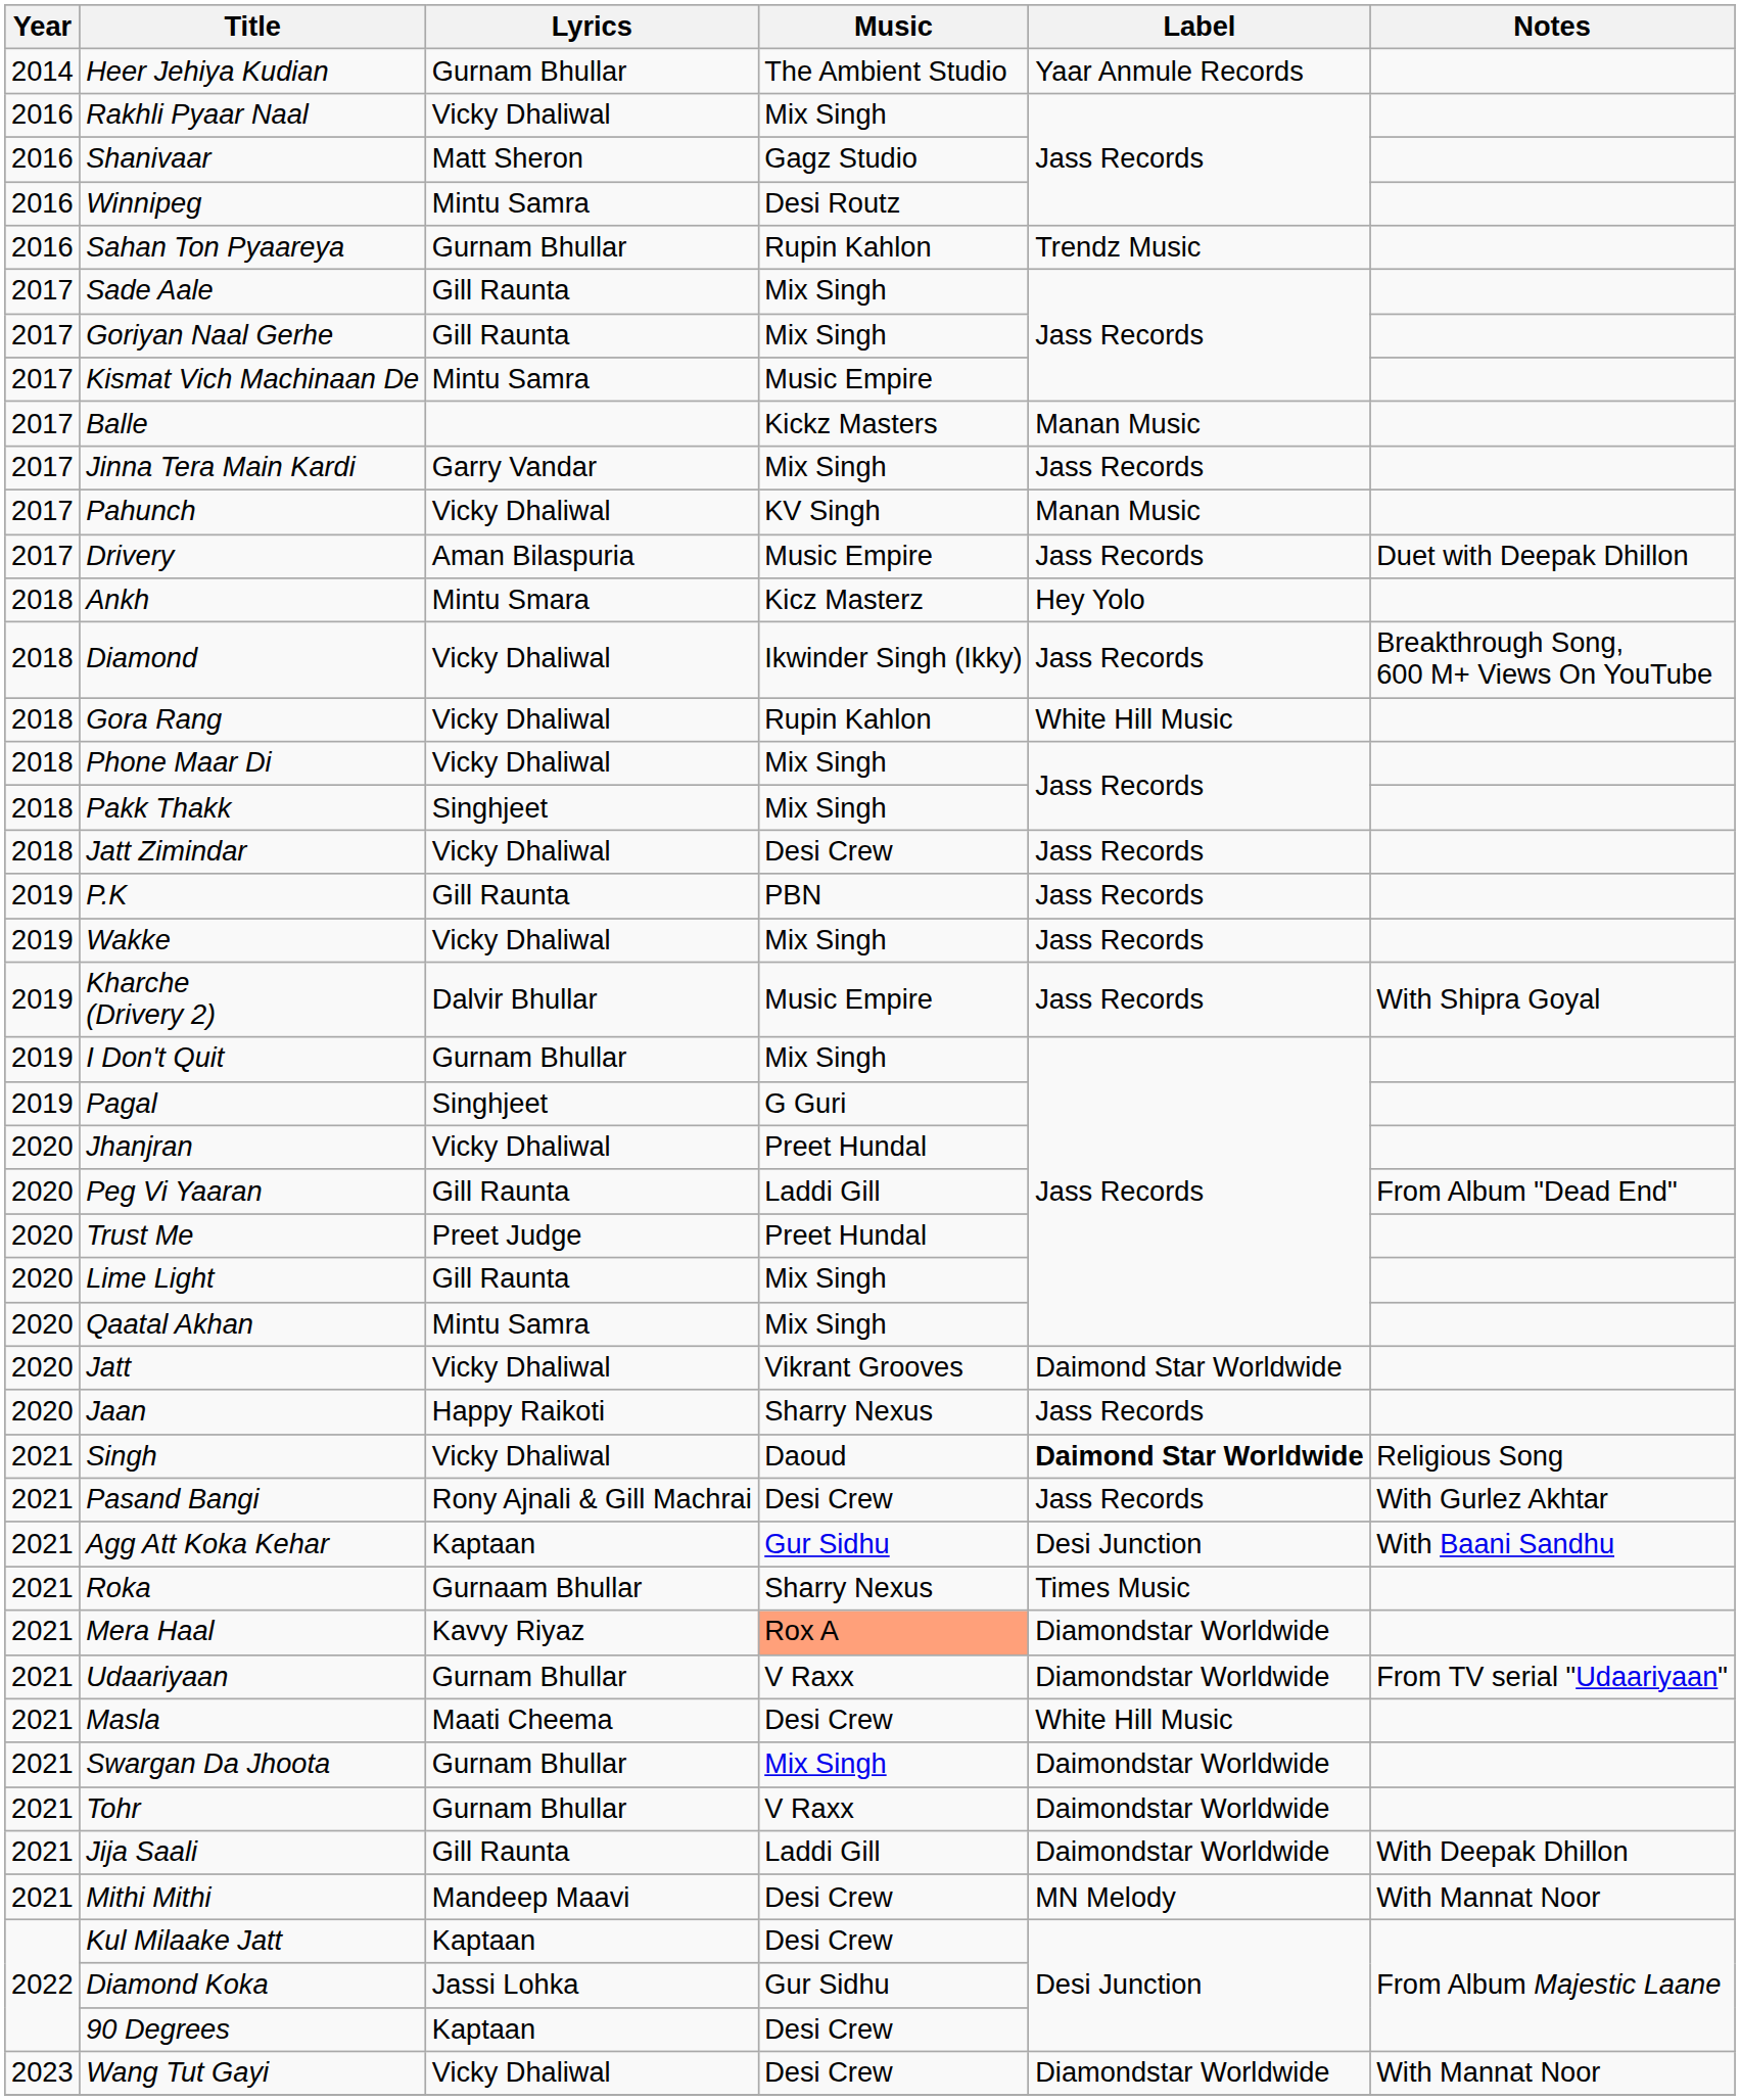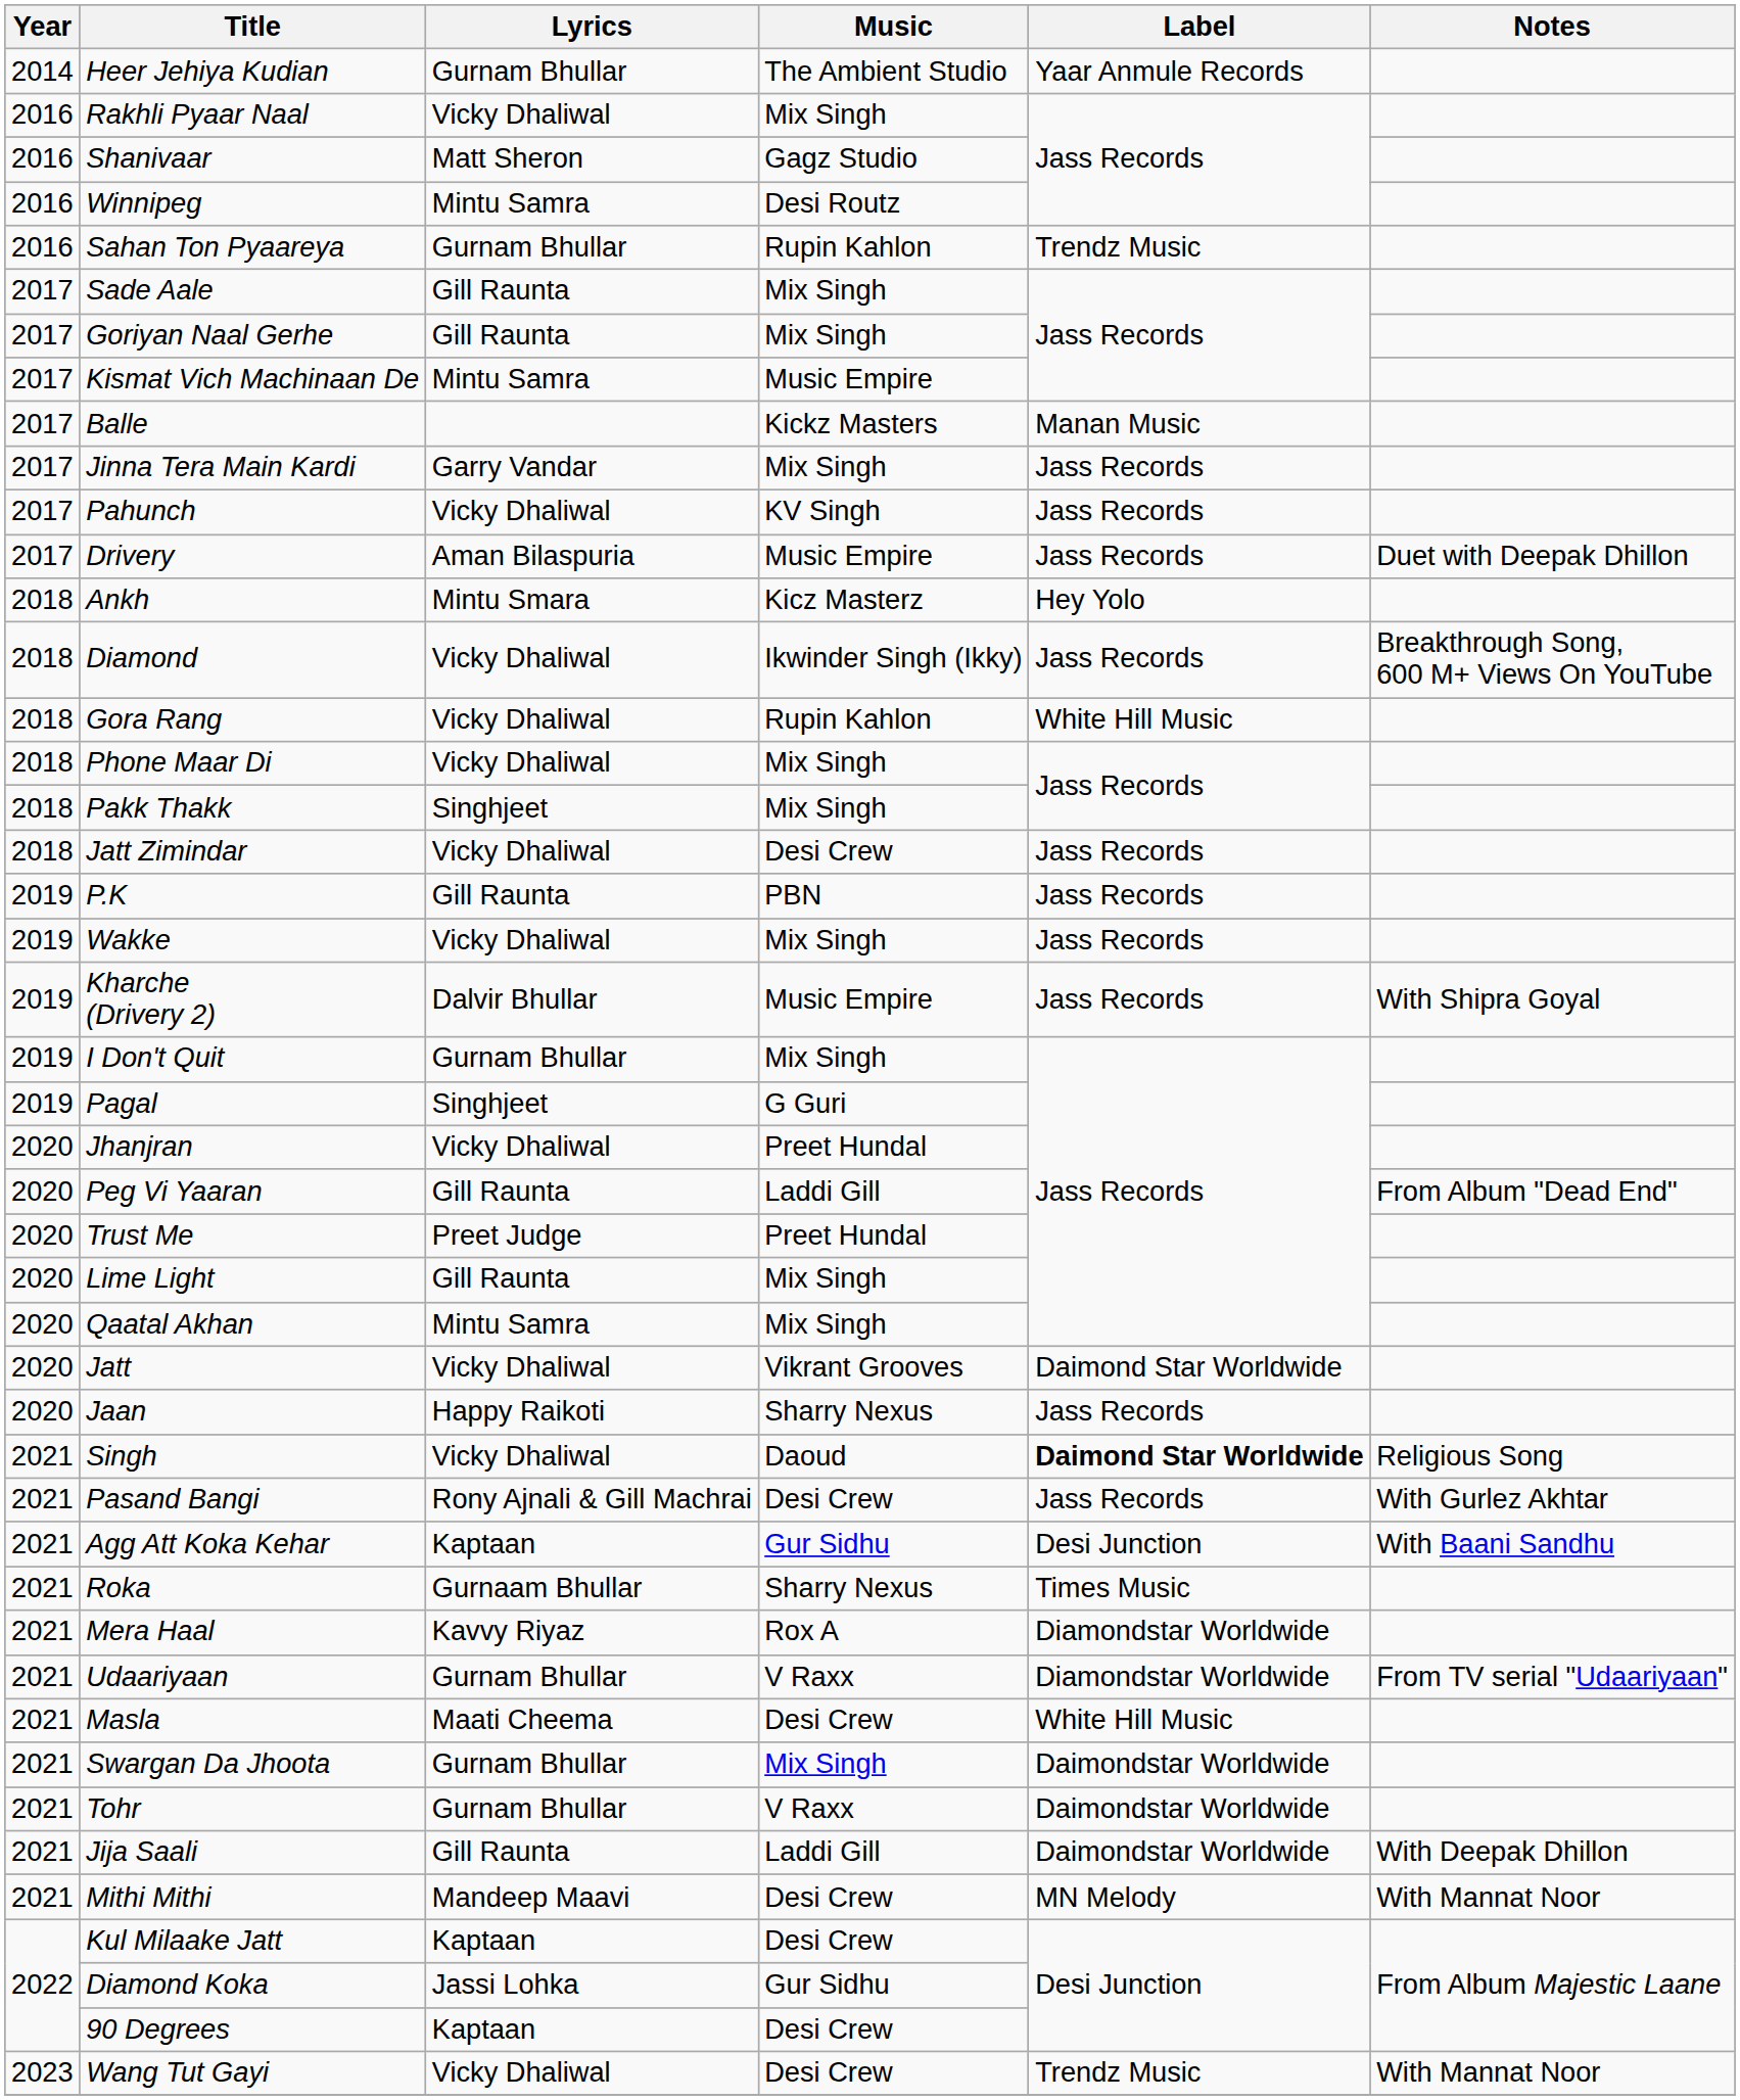Pahunch | Label: Manan Music -> Jass Records
Mera Haal | Music: lightsalmon background -> no background
Wang Tut Gayi | Label: Diamondstar Worldwide -> Trendz Music
